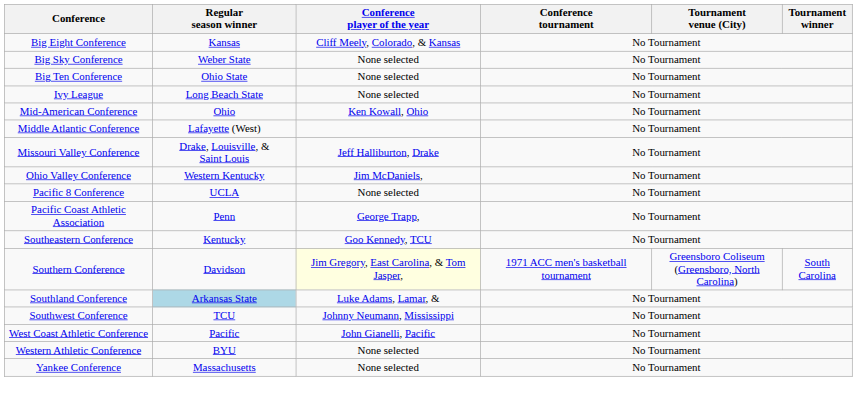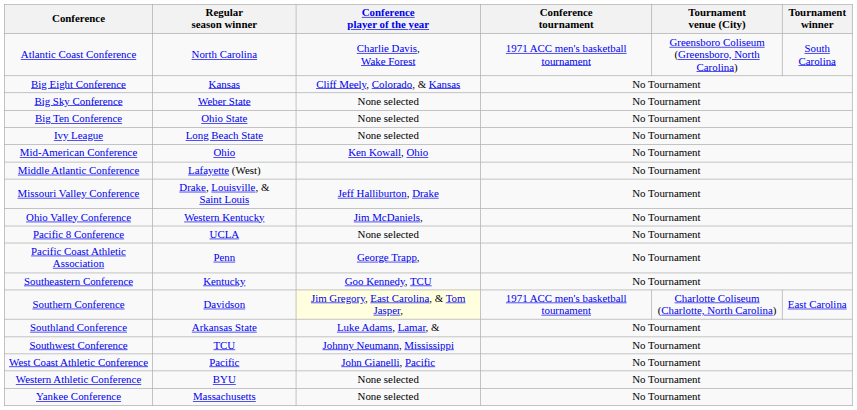+ row: Atlantic Coast Conference | North Carolina | Charlie Davis, Wake Forest | 1971 ACC men's basketball tournament | Greensboro Coliseum (Greensboro, North Carolina) | South Carolina
Southern Conference | Tournament venue (City): Greensboro Coliseum (Greensboro, North Carolina) -> Charlotte Coliseum (Charlotte, North Carolina)
Southern Conference | Tournament winner: South Carolina -> East Carolina
Southland Conference | Regular season winner: lightblue background -> no background
